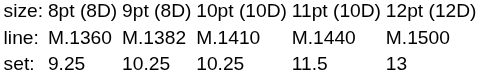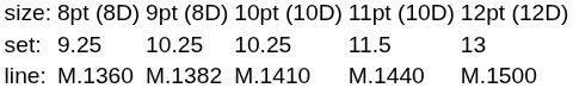rows swapped: set: <-> line:
